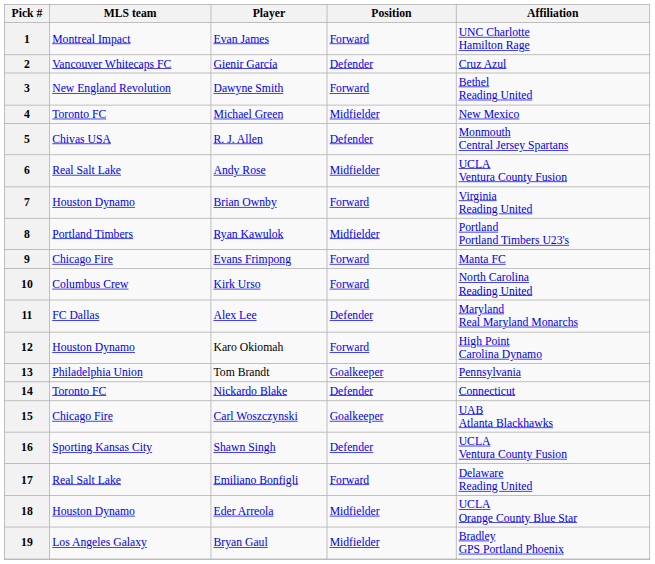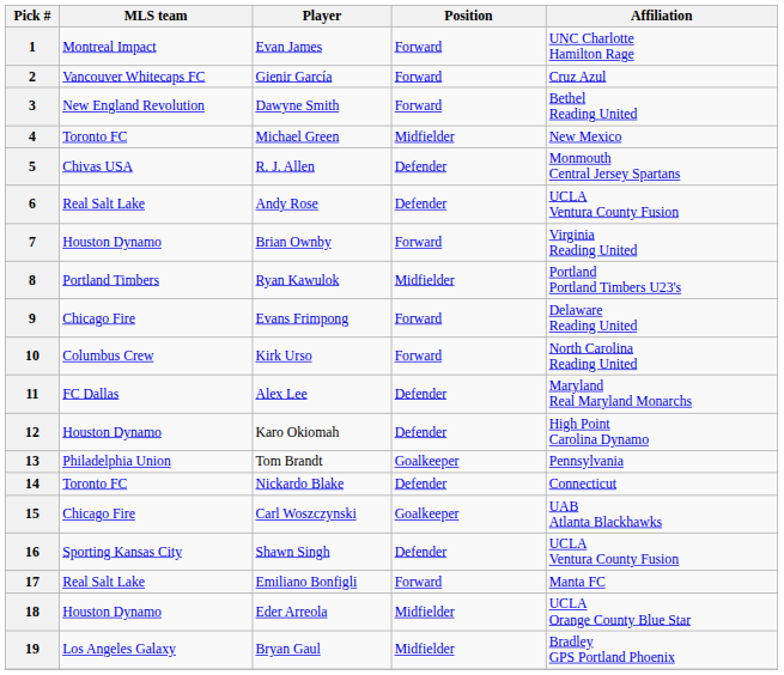2 | Position: Defender -> Forward
6 | Position: Midfielder -> Defender
9 | Affiliation: Manta FC -> Delaware Reading United
12 | Position: Forward -> Defender
17 | Affiliation: Delaware Reading United -> Manta FC
